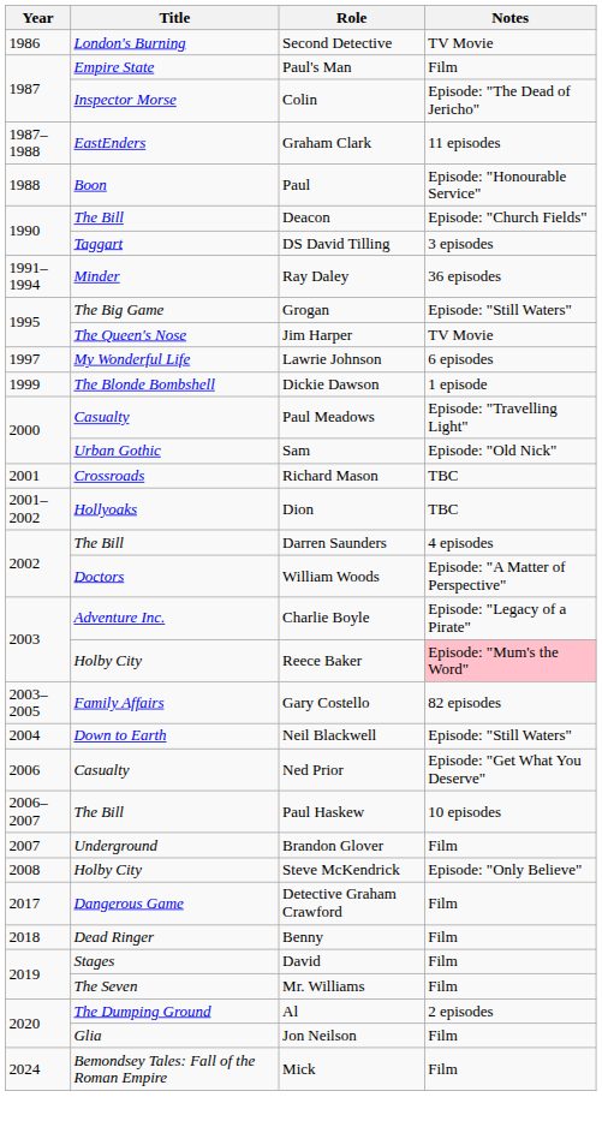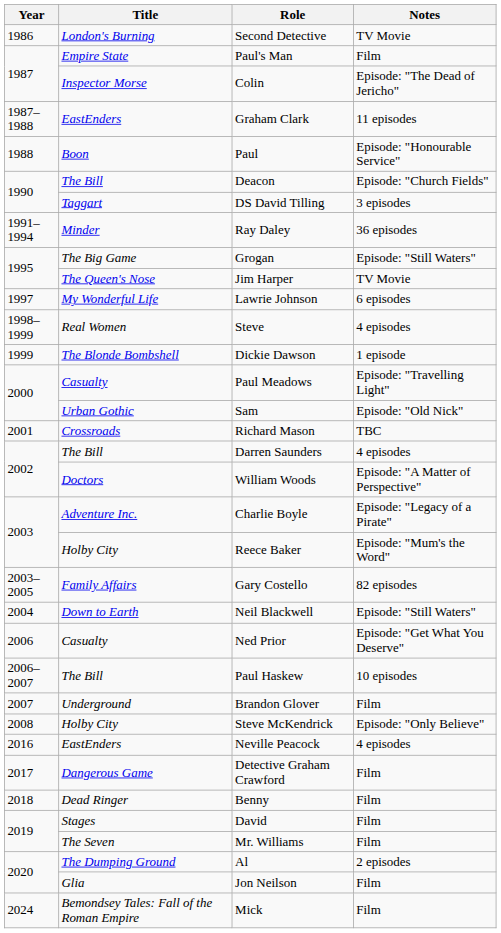+ row: 1998–1999 | Real Women | Steve | 4 episodes
- row: 2001–2002 | Hollyoaks | Dion | TBC
Reece Baker | Notes: pink background -> no background
+ row: 2016 | EastEnders | Neville Peacock | 4 episodes
